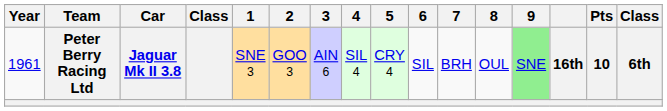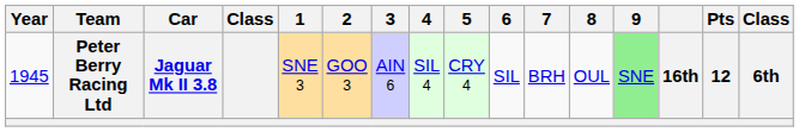Peter Berry Racing Ltd | Year: 1961 -> 1945
Peter Berry Racing Ltd | Pts: 10 -> 12
